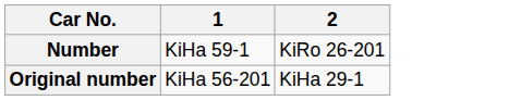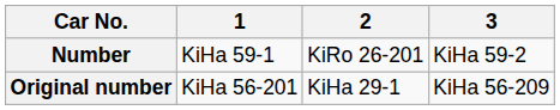+ column: 3 | KiHa 59-2 | KiHa 56-209
